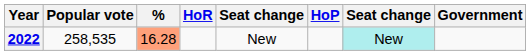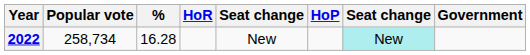2022 | Popular vote: 258,535 -> 258,734
2022 | %: lightsalmon background -> no background
